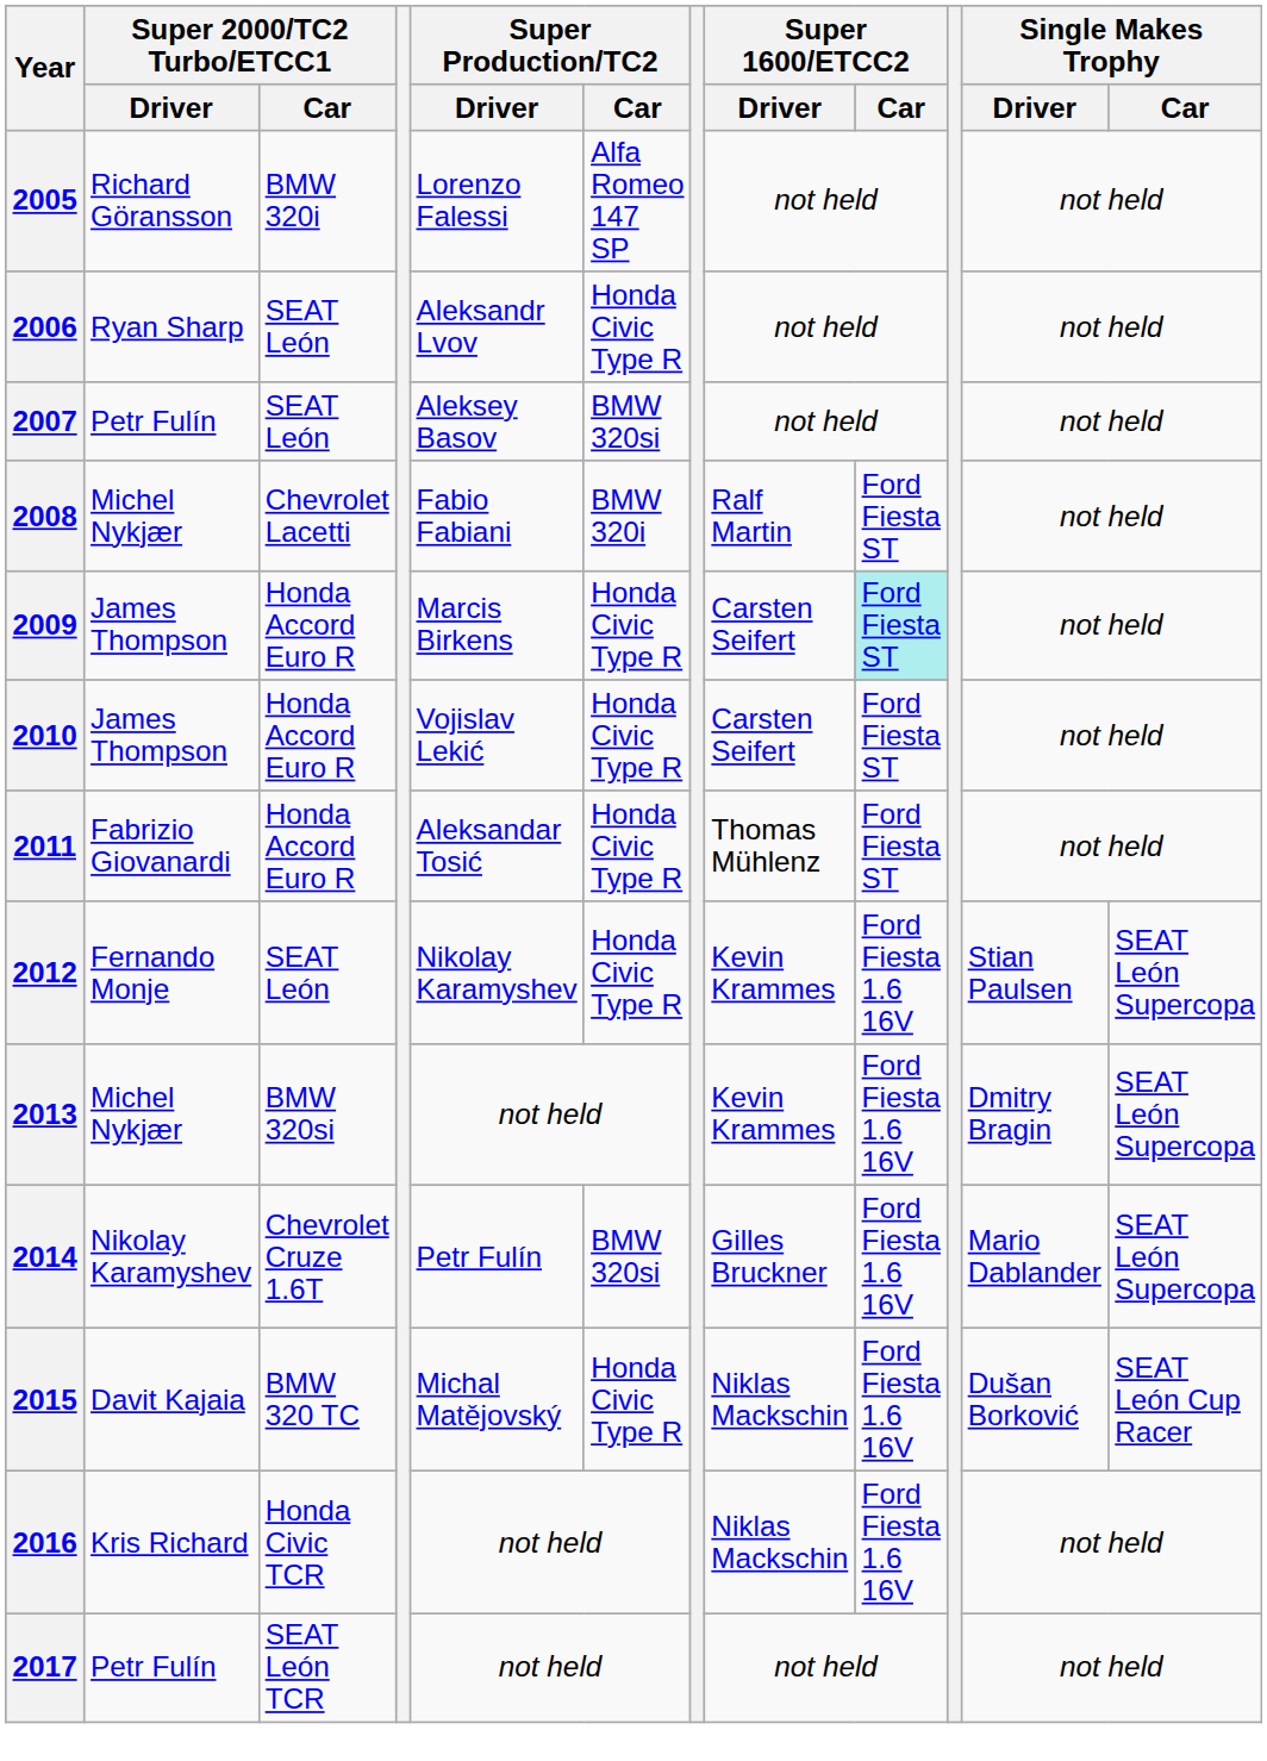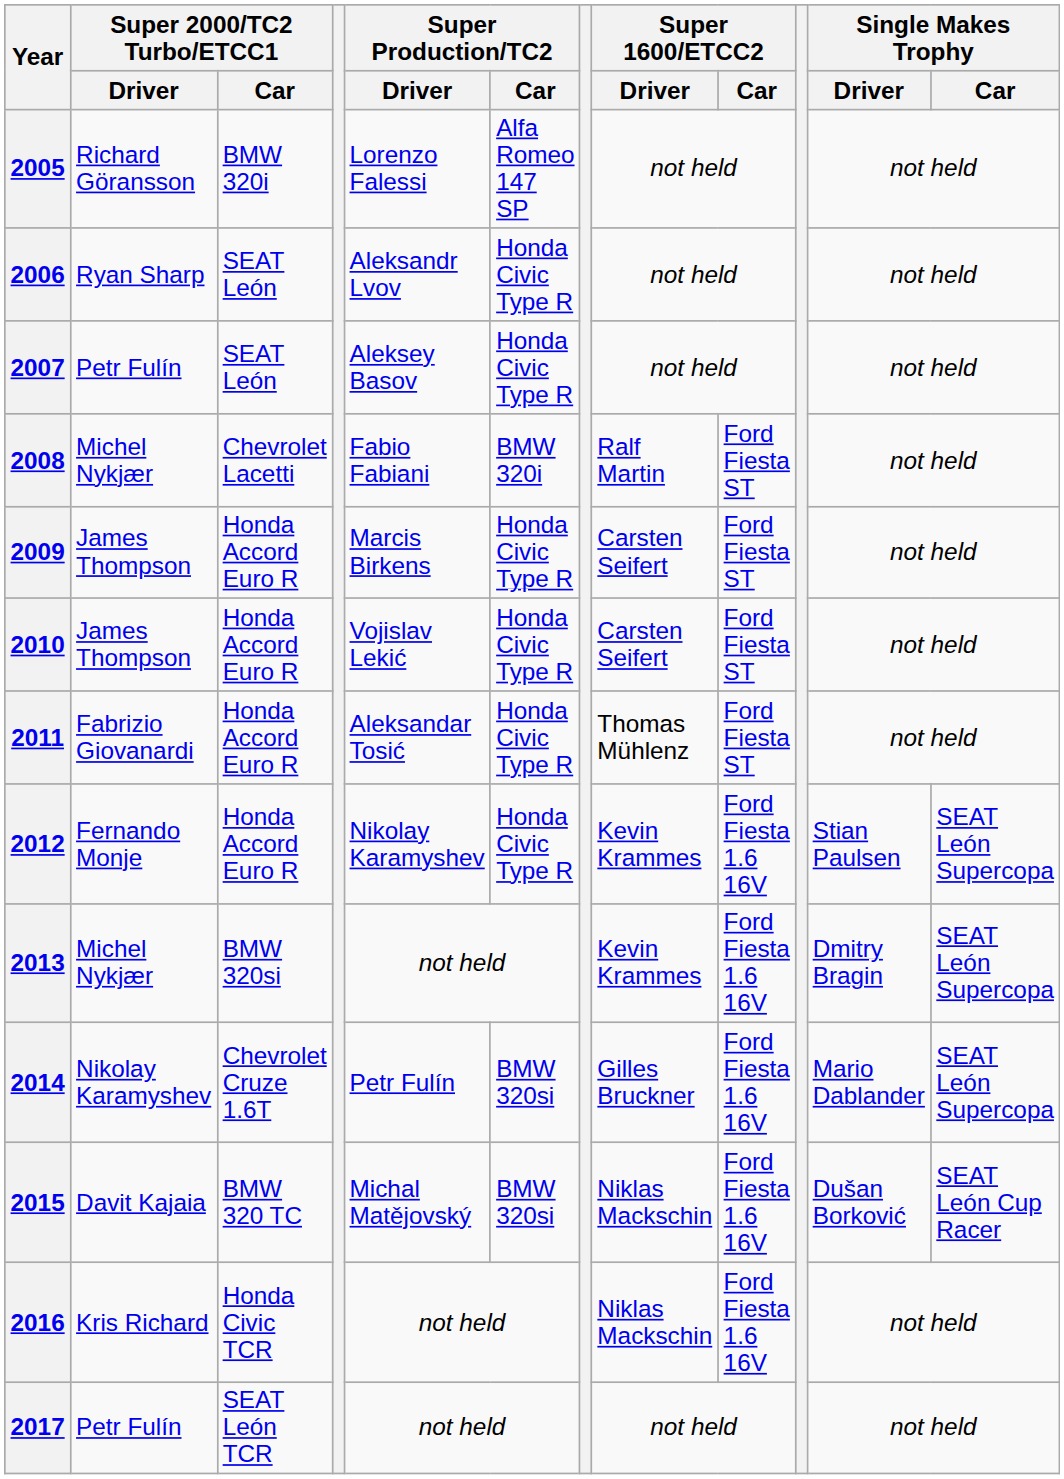2007 | Super Production/TC2 / Car: BMW 320si -> Honda Civic Type R
2009 | Super 1600/ETCC2 / Car: paleturquoise background -> no background
2012 | Super 2000/TC2 Turbo/ETCC1 / Car: SEAT León -> Honda Accord Euro R
2015 | Super Production/TC2 / Car: Honda Civic Type R -> BMW 320si
